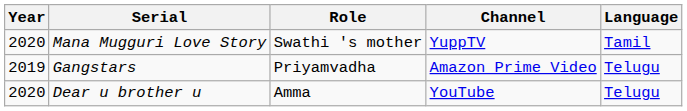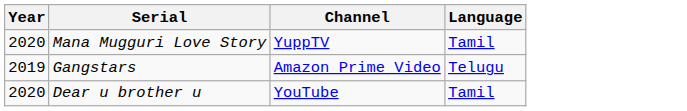- column: Role | Swathi 's mother | Priyamvadha | Amma
Dear u brother u | Language: Telugu -> Tamil
